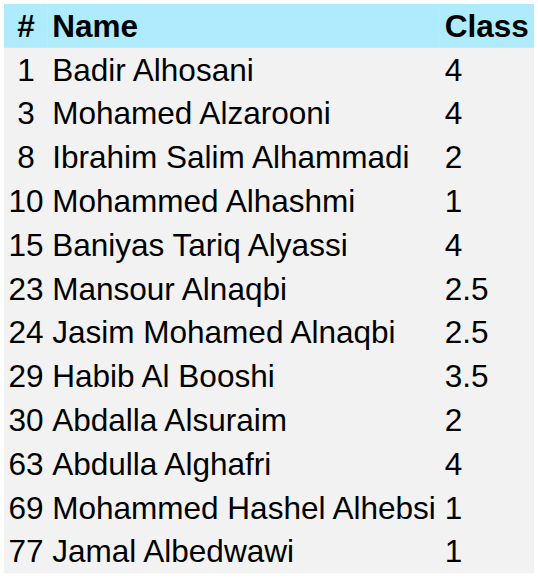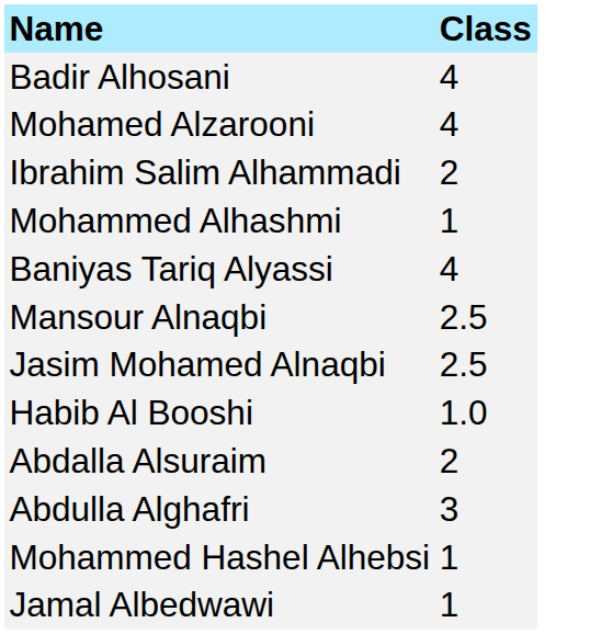- column: # | 1 | 3 | 8 | 10 | 15 | 23 | 24 | 29 | 30 | 63 | 69 | 77
Habib Al Booshi | Class: 3.5 -> 1.0
Abdulla Alghafri | Class: 4 -> 3
